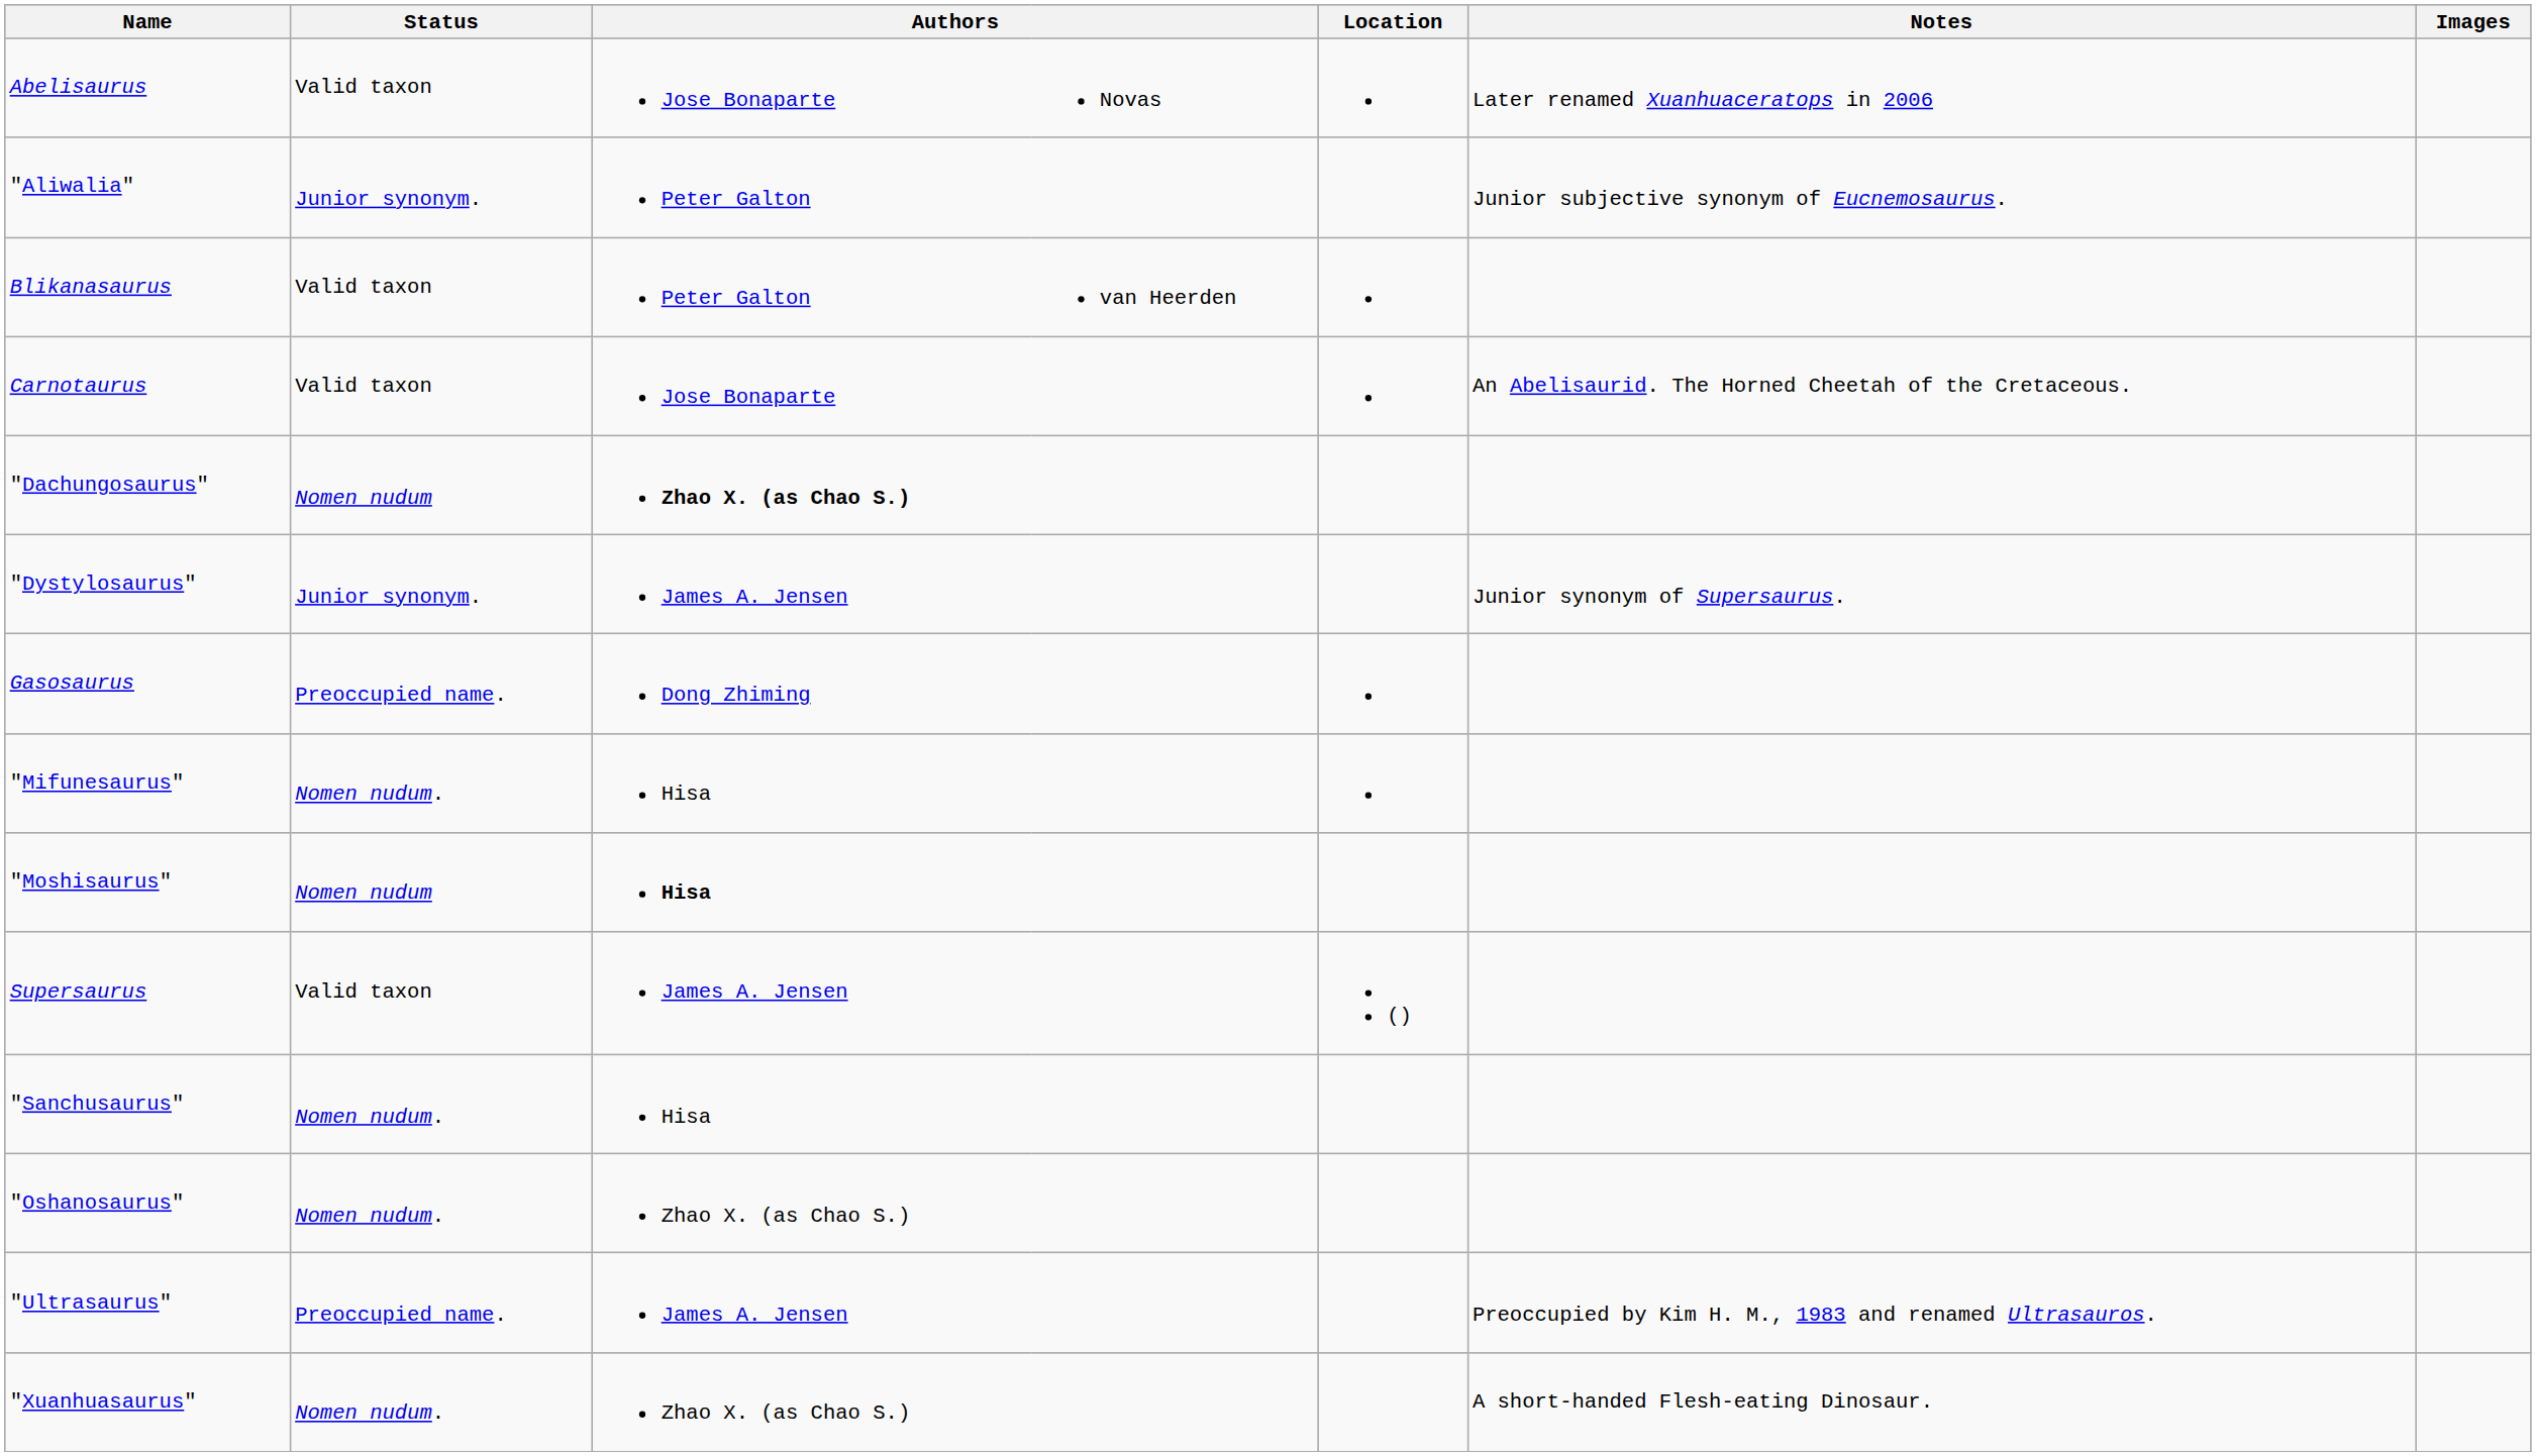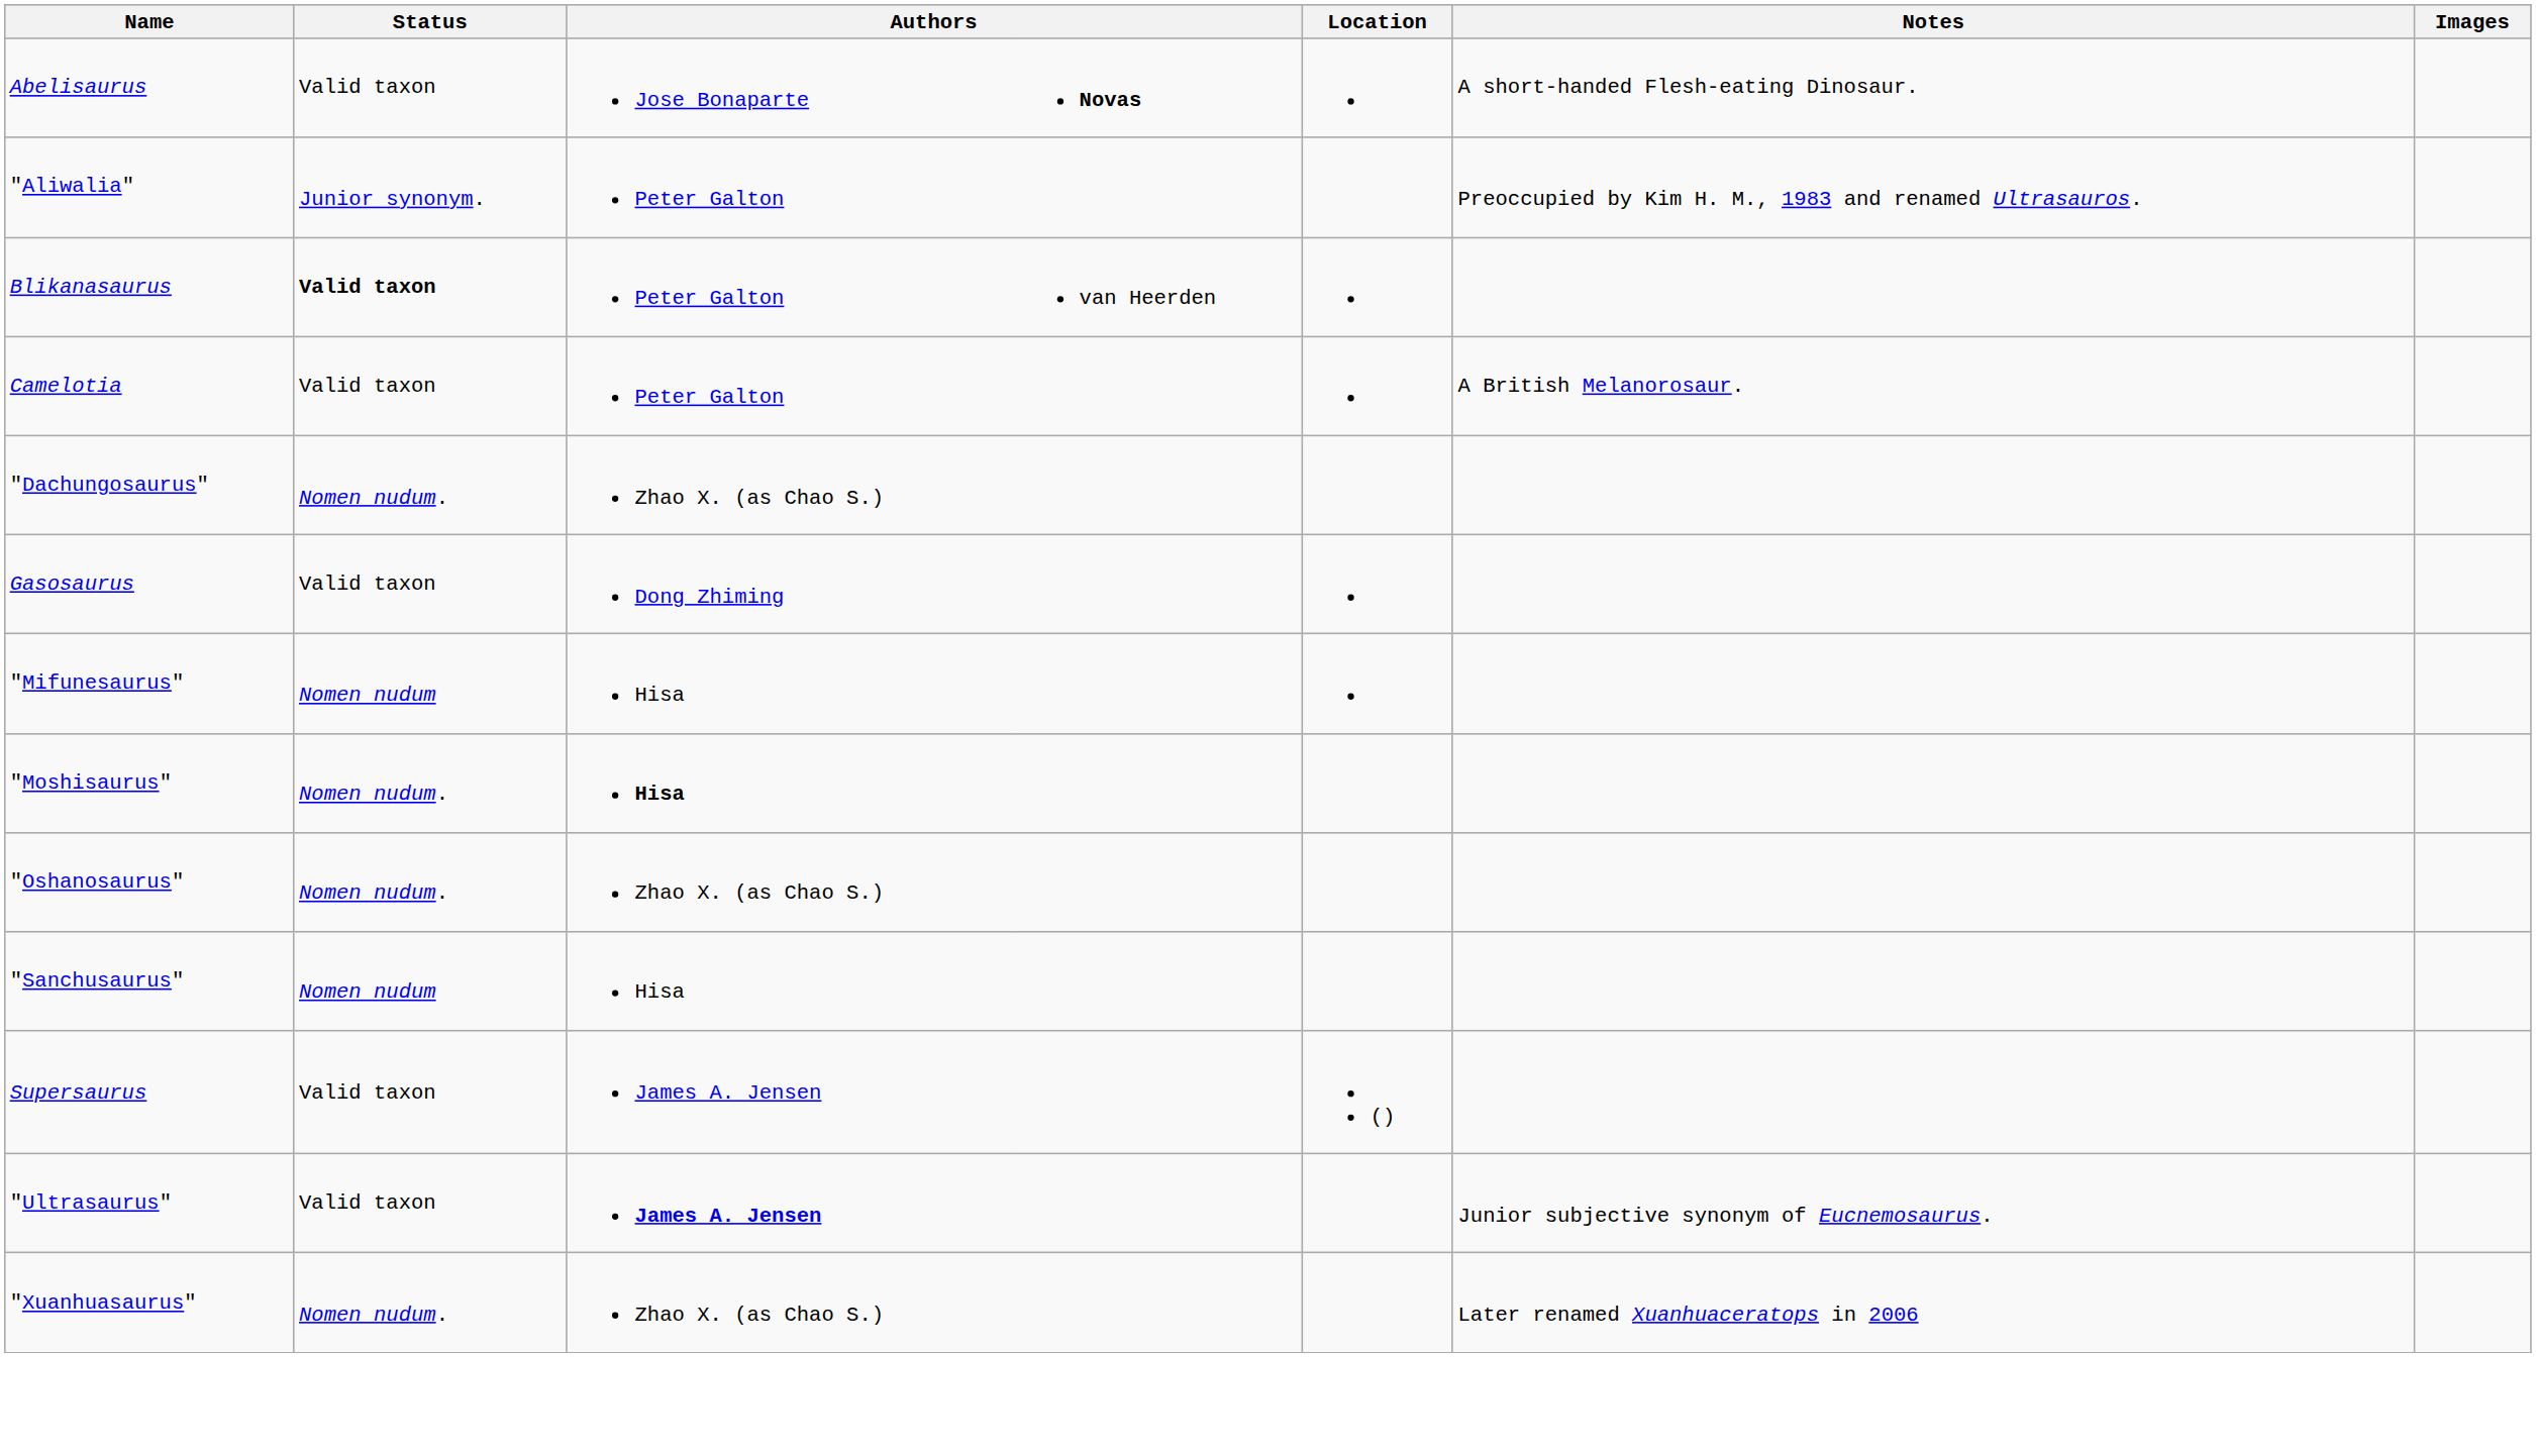Abelisaurus | column 4: normal -> bold
Abelisaurus | Notes: Later renamed Xuanhuaceratops in 2006 -> A short-handed Flesh-eating Dinosaur.
"Aliwalia" | Notes: Junior subjective synonym of Eucnemosaurus. -> Preoccupied by Kim H. M., 1983 and renamed Ultrasauros.
Blikanasaurus | Status: normal -> bold
+ row: Camelotia | Valid taxon | Peter Galton | A British Melanorosaur.
- row: Carnotaurus | Valid taxon | Jose Bonaparte | An Abelisaurid. The Horned Cheetah of the Cretaceous.
"Dachungosaurus" | Status: Nomen nudum -> Nomen nudum.
"Dachungosaurus" | column 3: bold -> normal
- row: "Dystylosaurus" | Junior synonym. | James A. Jensen | Junior synonym of Supersaurus.
Gasosaurus | Status: Preoccupied name. -> Valid taxon
"Mifunesaurus" | Status: Nomen nudum. -> Nomen nudum
"Moshisaurus" | Status: Nomen nudum -> Nomen nudum.
rows swapped: "Oshanosaurus" <-> Supersaurus
"Sanchusaurus" | Status: Nomen nudum. -> Nomen nudum
"Ultrasaurus" | Status: Preoccupied name. -> Valid taxon
"Ultrasaurus" | column 3: normal -> bold
"Ultrasaurus" | Notes: Preoccupied by Kim H. M., 1983 and renamed Ultrasauros. -> Junior subjective synonym of Eucnemosaurus.
"Xuanhuasaurus" | Notes: A short-handed Flesh-eating Dinosaur. -> Later renamed Xuanhuaceratops in 2006
